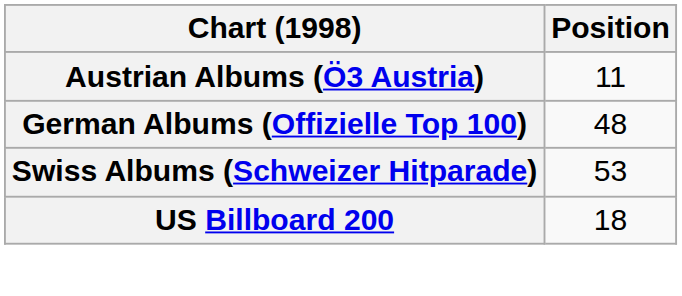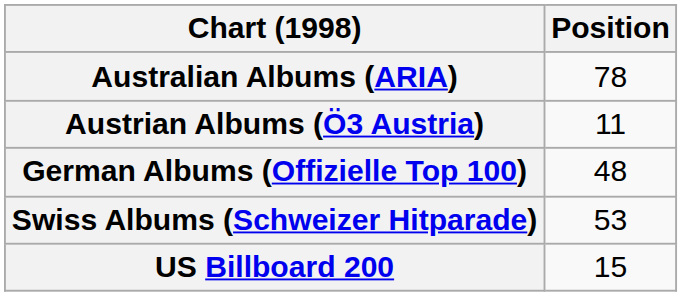+ row: Australian Albums (ARIA) | 78
US Billboard 200 | Position: 18 -> 15
